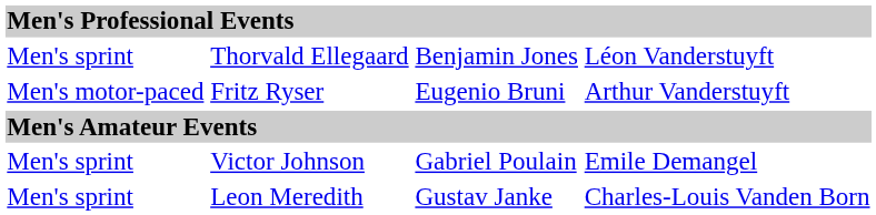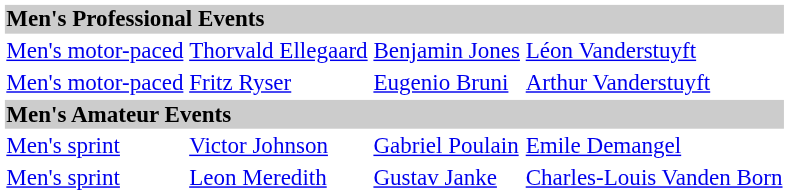Thorvald Ellegaard | column 1: Men's sprint -> Men's motor-paced
